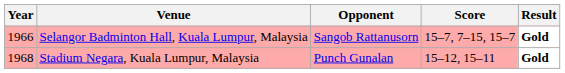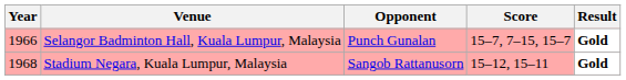Selangor Badminton Hall, Kuala Lumpur, Malaysia | Opponent: Sangob Rattanusorn -> Punch Gunalan
Stadium Negara, Kuala Lumpur, Malaysia | Opponent: Punch Gunalan -> Sangob Rattanusorn
